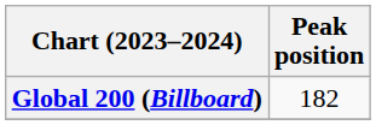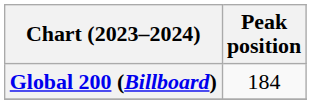Global 200 (Billboard) | Peak position: 182 -> 184
